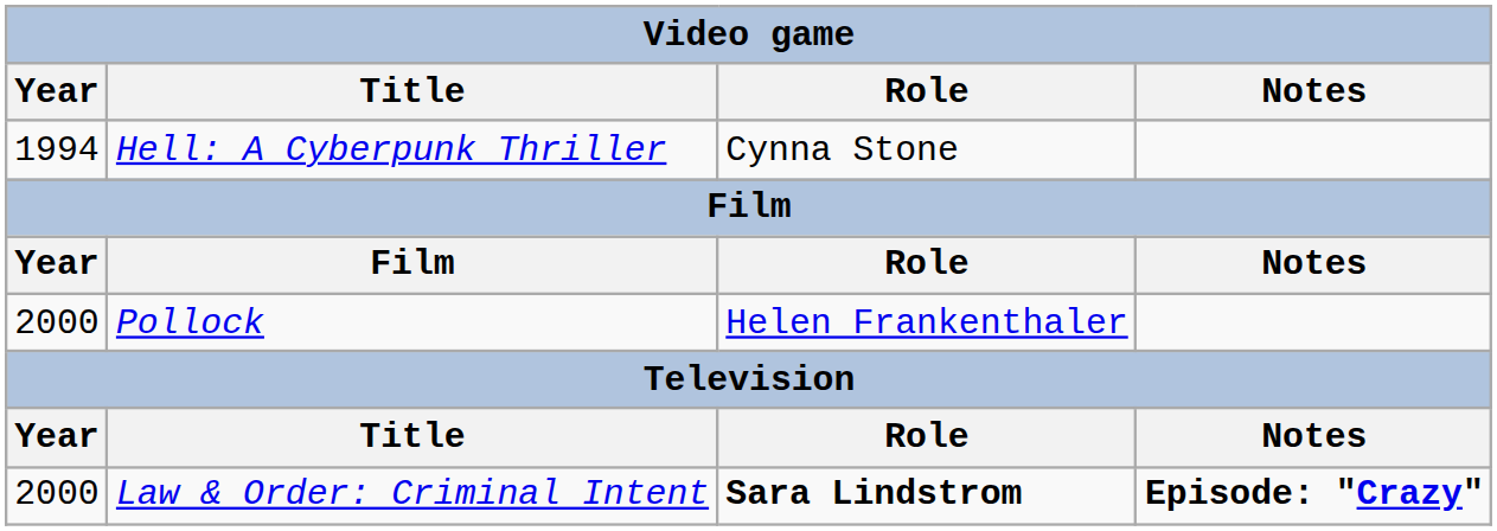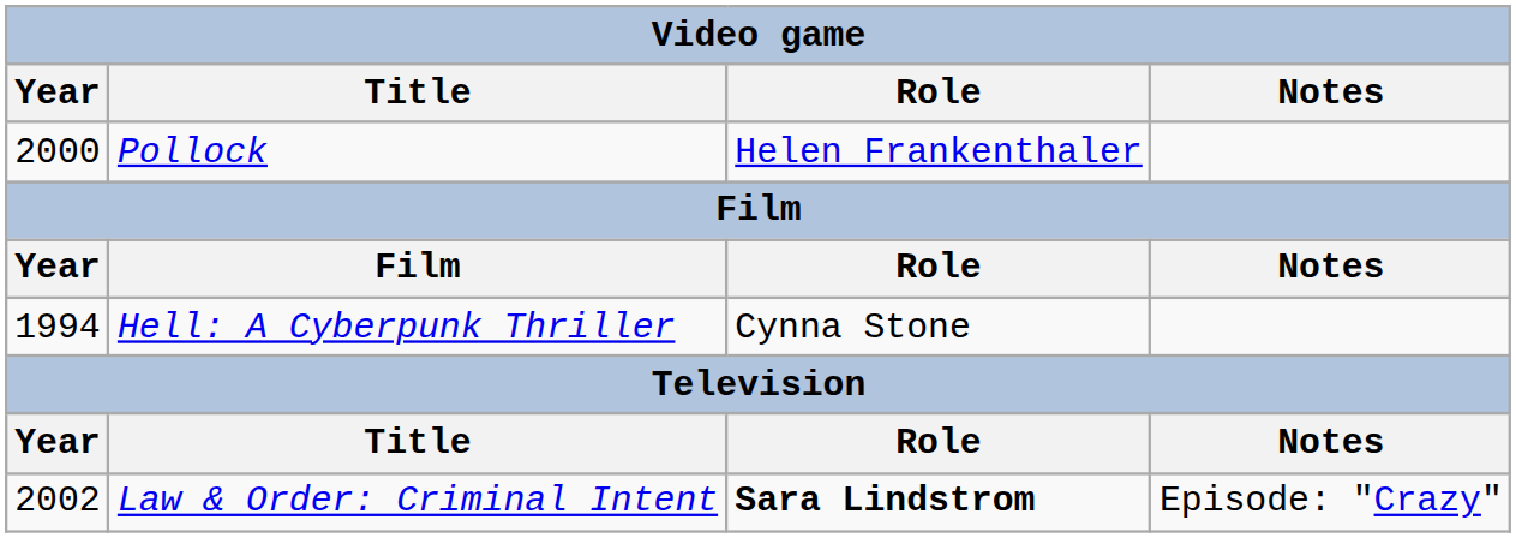rows swapped: Hell: A Cyberpunk Thriller <-> Pollock
Law & Order: Criminal Intent | Year: 2000 -> 2002
Law & Order: Criminal Intent | Notes: bold -> normal
